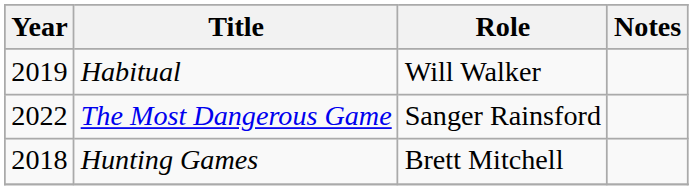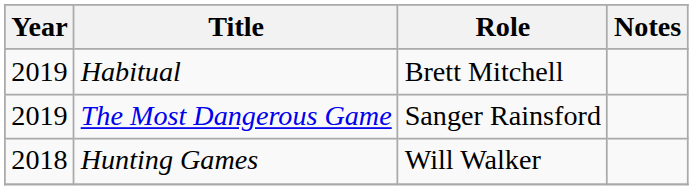Habitual | Role: Will Walker -> Brett Mitchell
The Most Dangerous Game | Year: 2022 -> 2019
Hunting Games | Role: Brett Mitchell -> Will Walker
